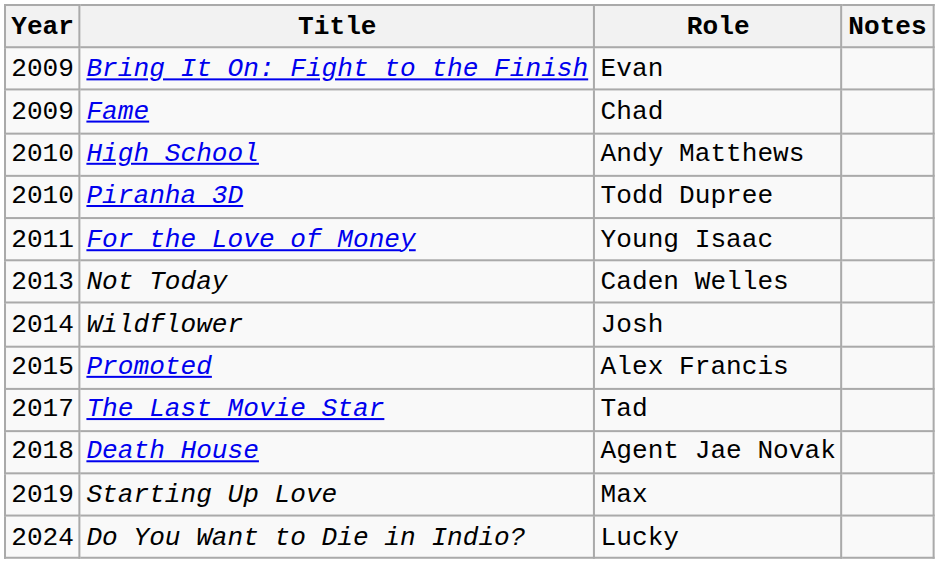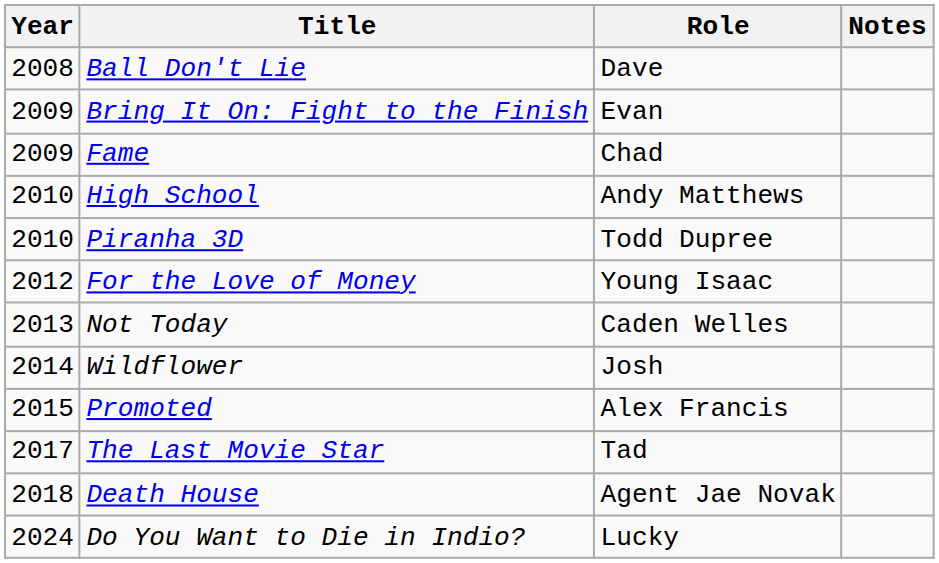+ row: 2008 | Ball Don't Lie | Dave
For the Love of Money | Year: 2011 -> 2012
- row: 2019 | Starting Up Love | Max
